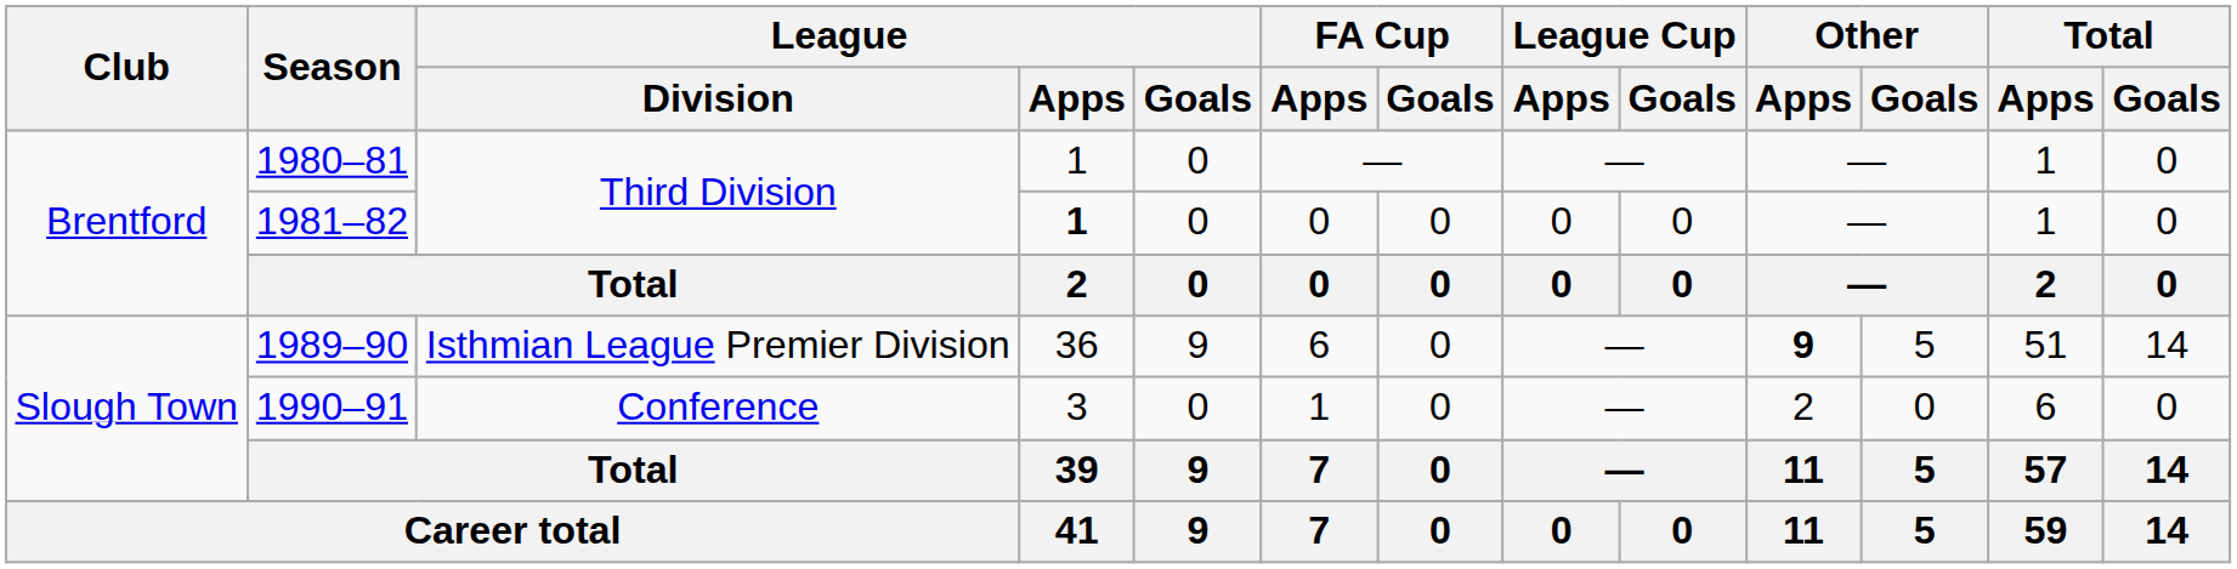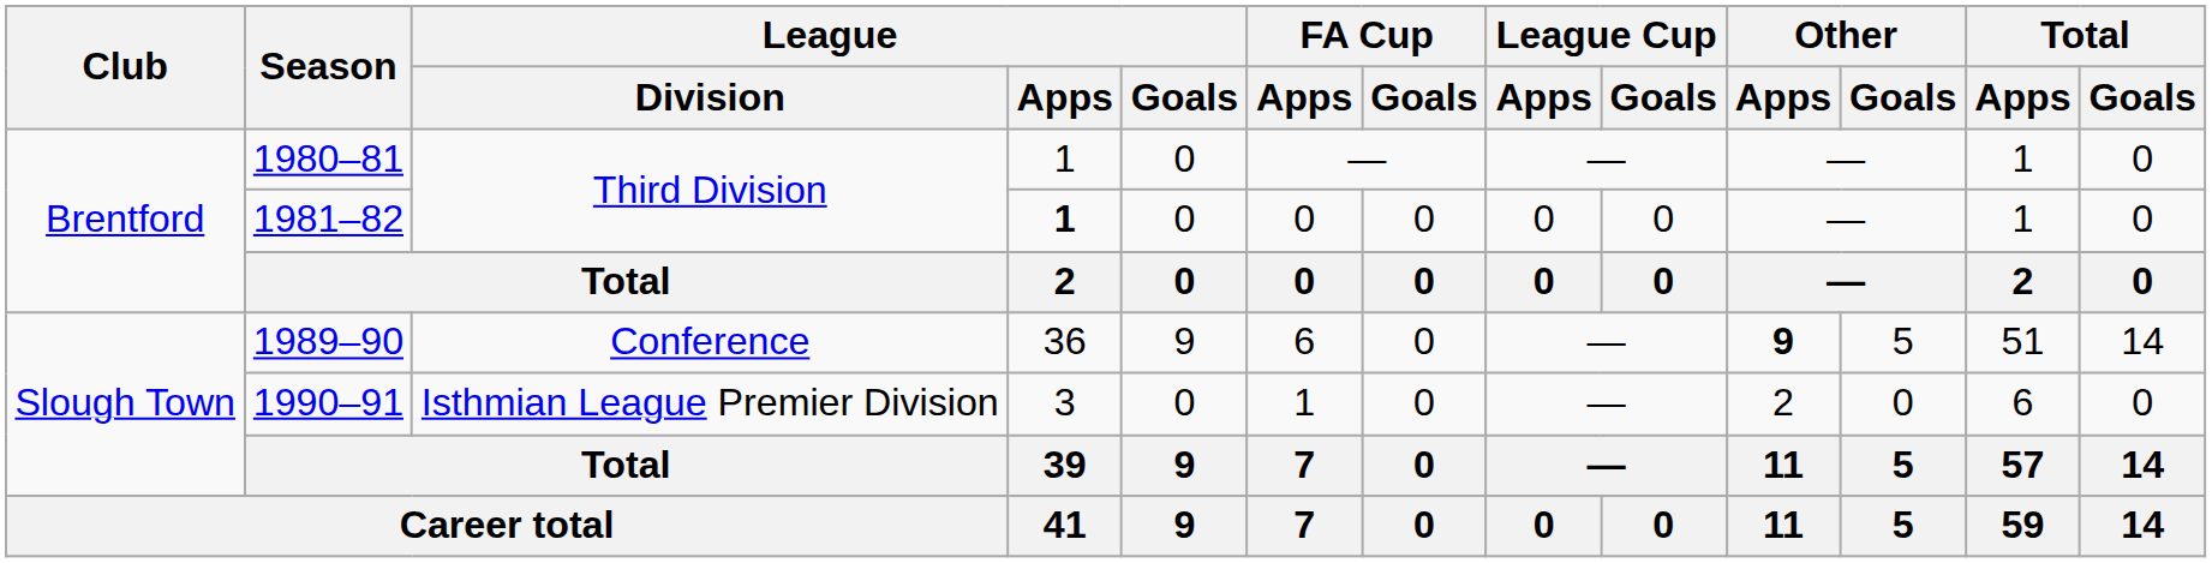1989–90 | League / Division: Isthmian League Premier Division -> Conference
1990–91 | League / Division: Conference -> Isthmian League Premier Division
